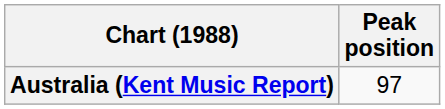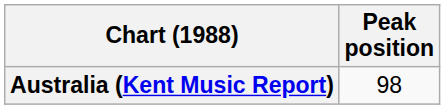Australia (Kent Music Report) | Peak position: 97 -> 98
